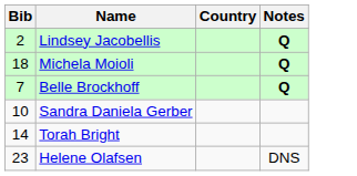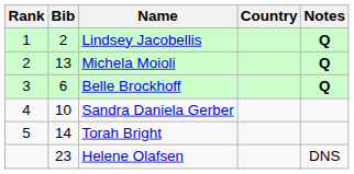+ column: Rank | 1 | 2 | 3 | 4 | 5
Michela Moioli | Bib: 18 -> 13
Belle Brockhoff | Bib: 7 -> 6
